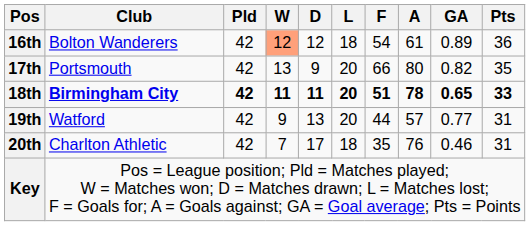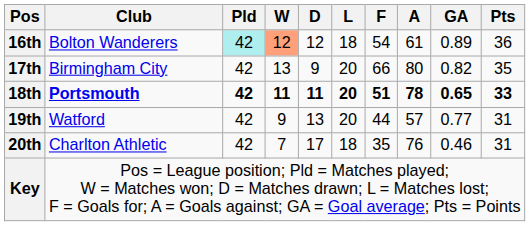16th | Pld: no background -> paleturquoise background
17th | Club: Portsmouth -> Birmingham City
18th | Club: Birmingham City -> Portsmouth
